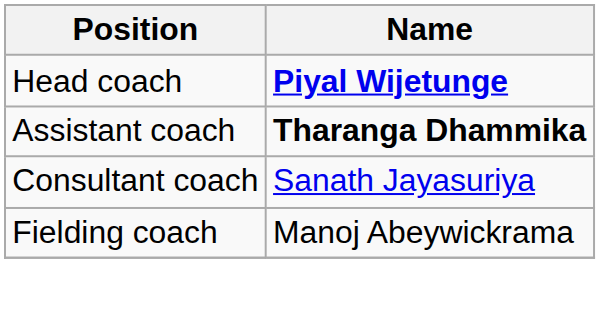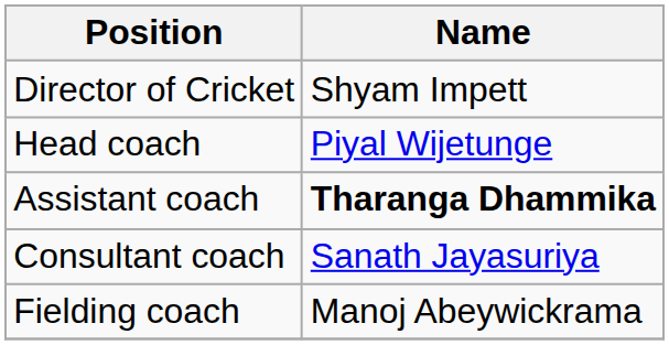+ row: Director of Cricket | Shyam Impett
Head coach | Name: bold -> normal
